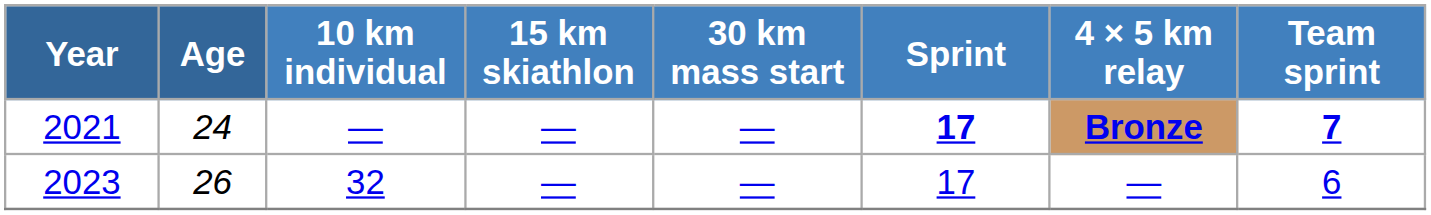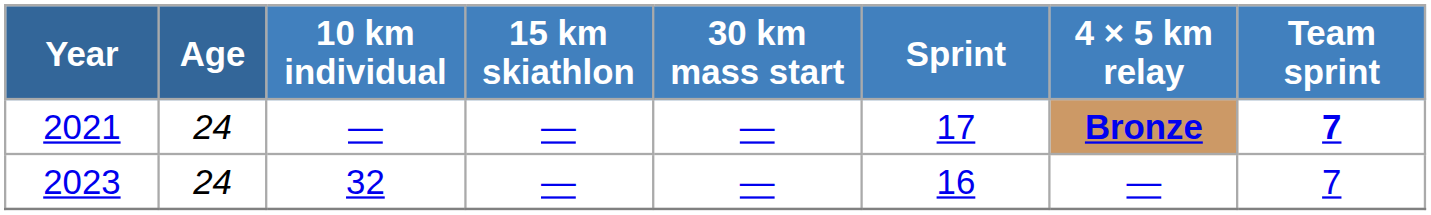2021 | Sprint: bold -> normal
2023 | Age: 26 -> 24
2023 | Sprint: 17 -> 16
2023 | Team sprint: 6 -> 7
